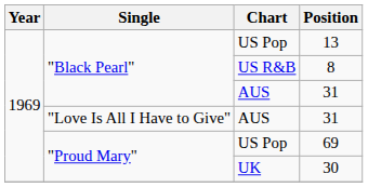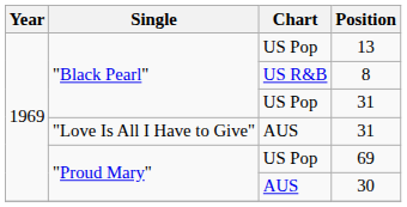"Black Pearl" / 31 | Chart: AUS -> US Pop
30 | Chart: UK -> AUS
